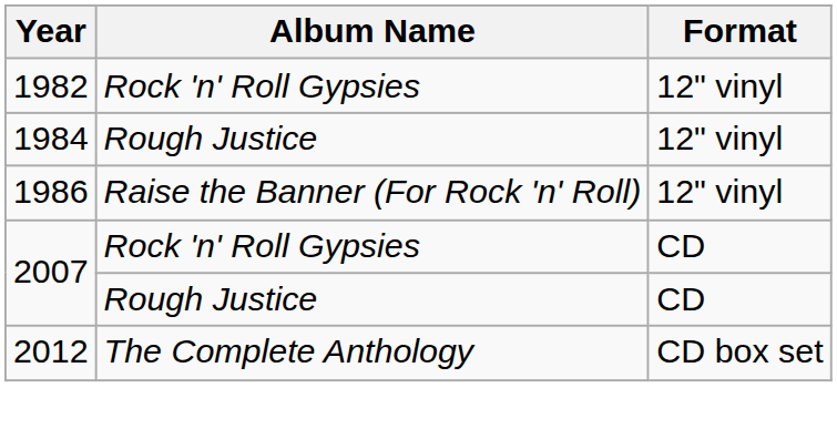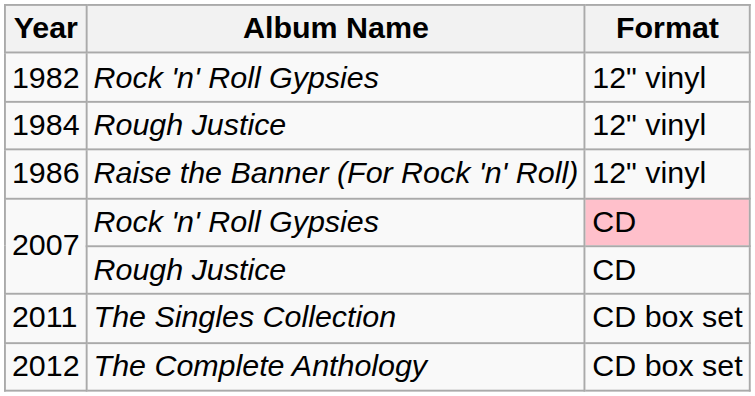2007 / Rock 'n' Roll Gypsies | Format: no background -> pink background
+ row: 2011 | The Singles Collection | CD box set
